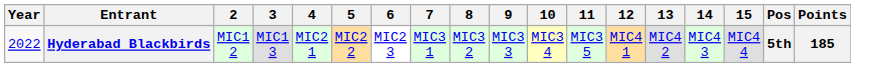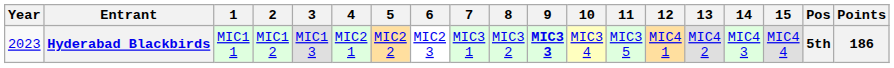+ column: 1 | MIC1 1
Hyderabad Blackbirds | Year: 2022 -> 2023
Hyderabad Blackbirds | 9: normal -> bold
Hyderabad Blackbirds | Points: 185 -> 186
